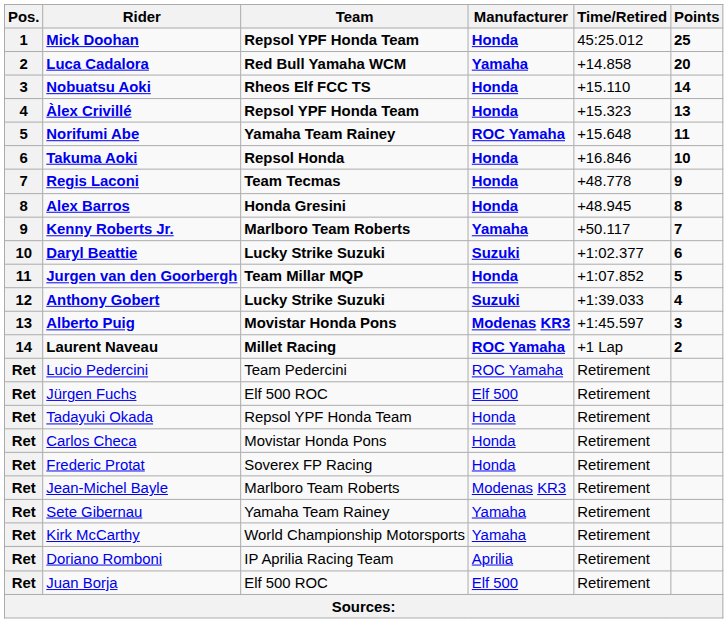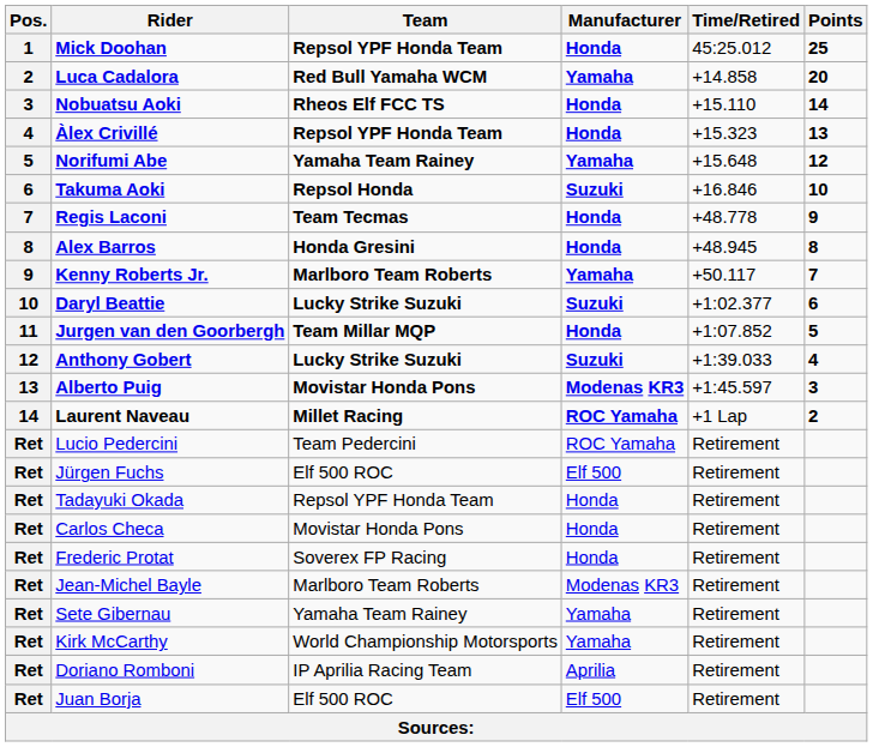Norifumi Abe | Manufacturer: ROC Yamaha -> Yamaha
Norifumi Abe | Points: 11 -> 12
Takuma Aoki | Manufacturer: Honda -> Suzuki
